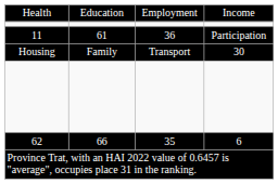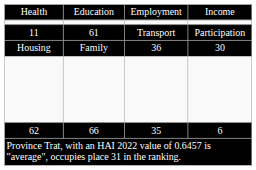11 | column 3: 36 -> Transport
Housing | column 3: Transport -> 36
